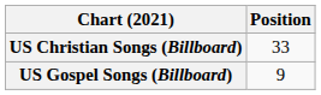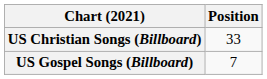US Gospel Songs (Billboard) | Position: 9 -> 7
